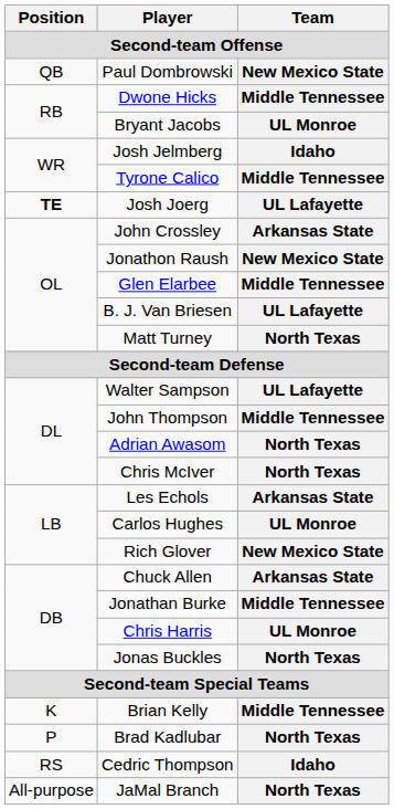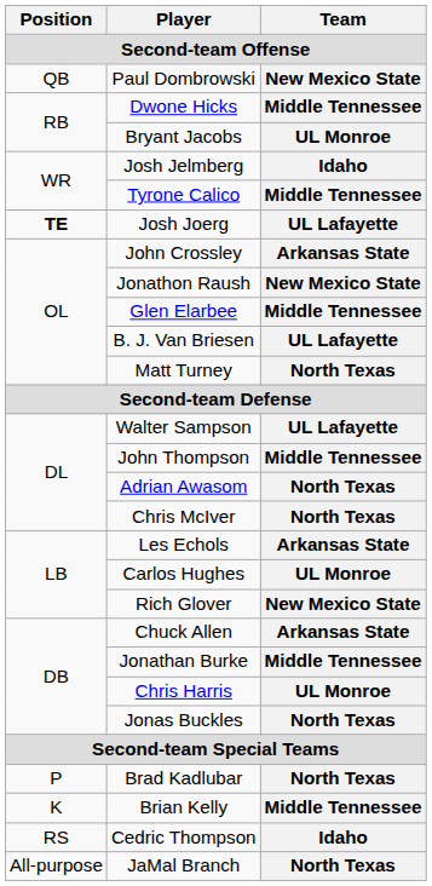rows swapped: Brian Kelly <-> Brad Kadlubar
